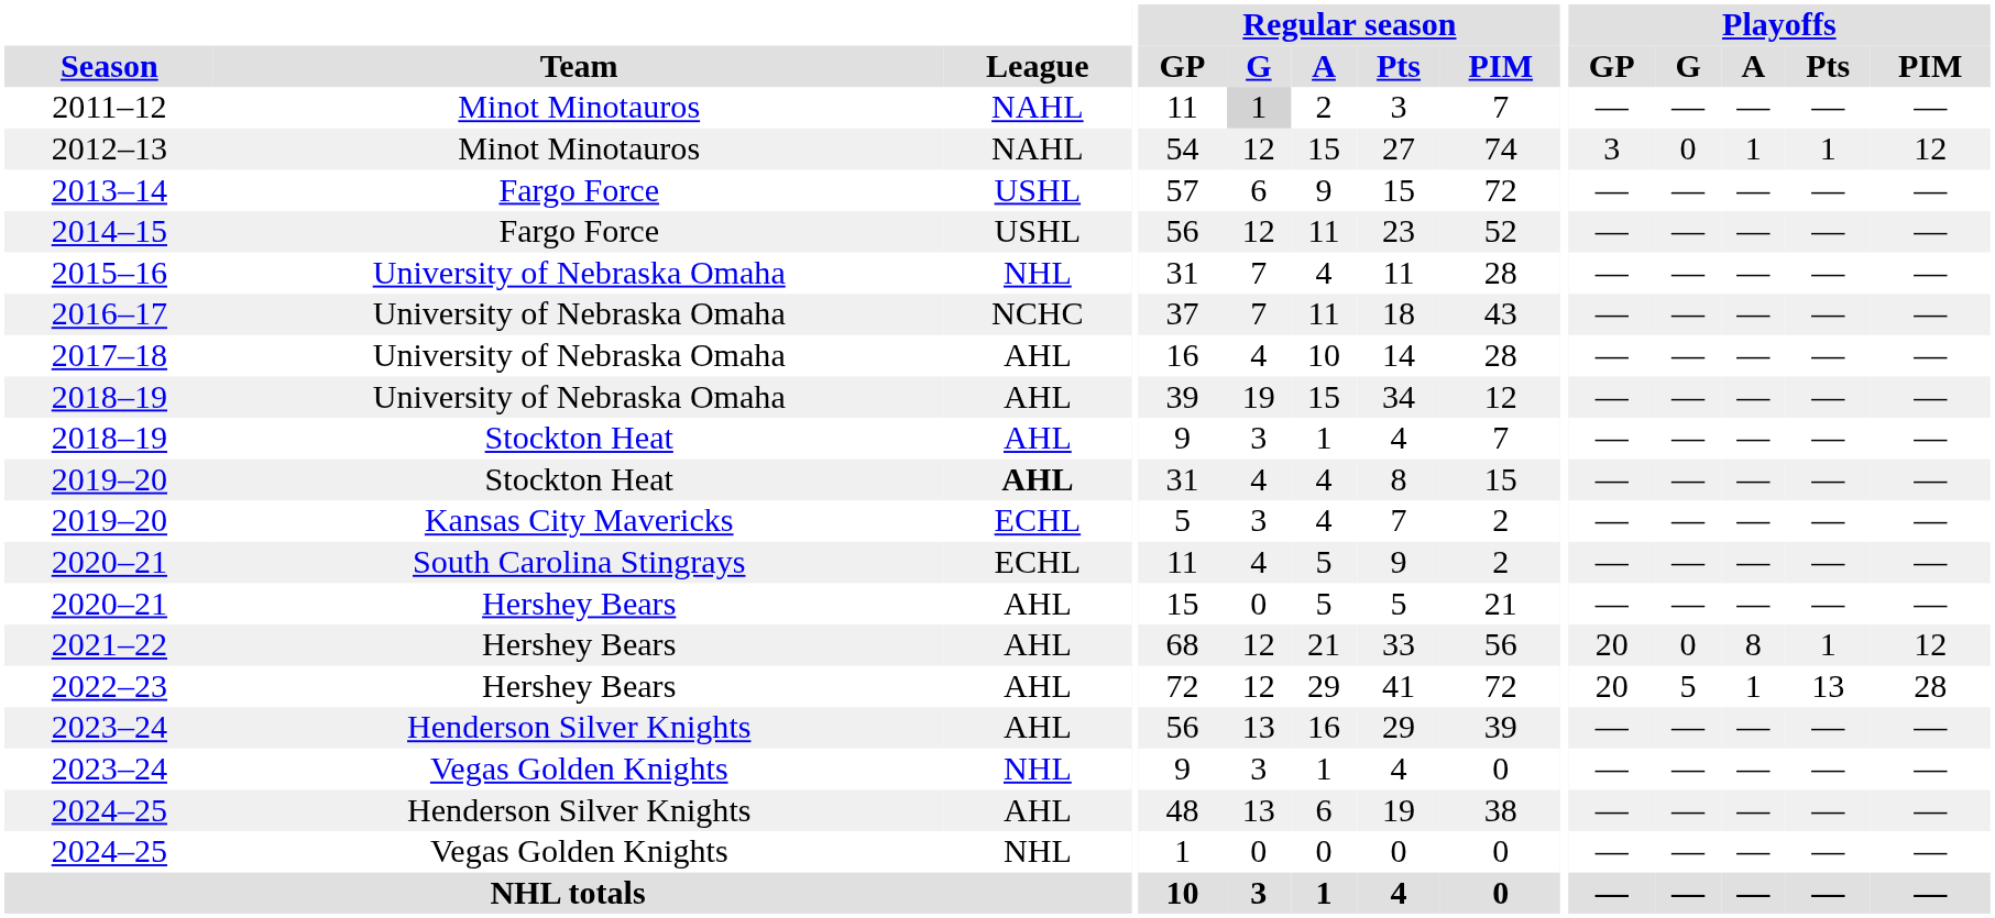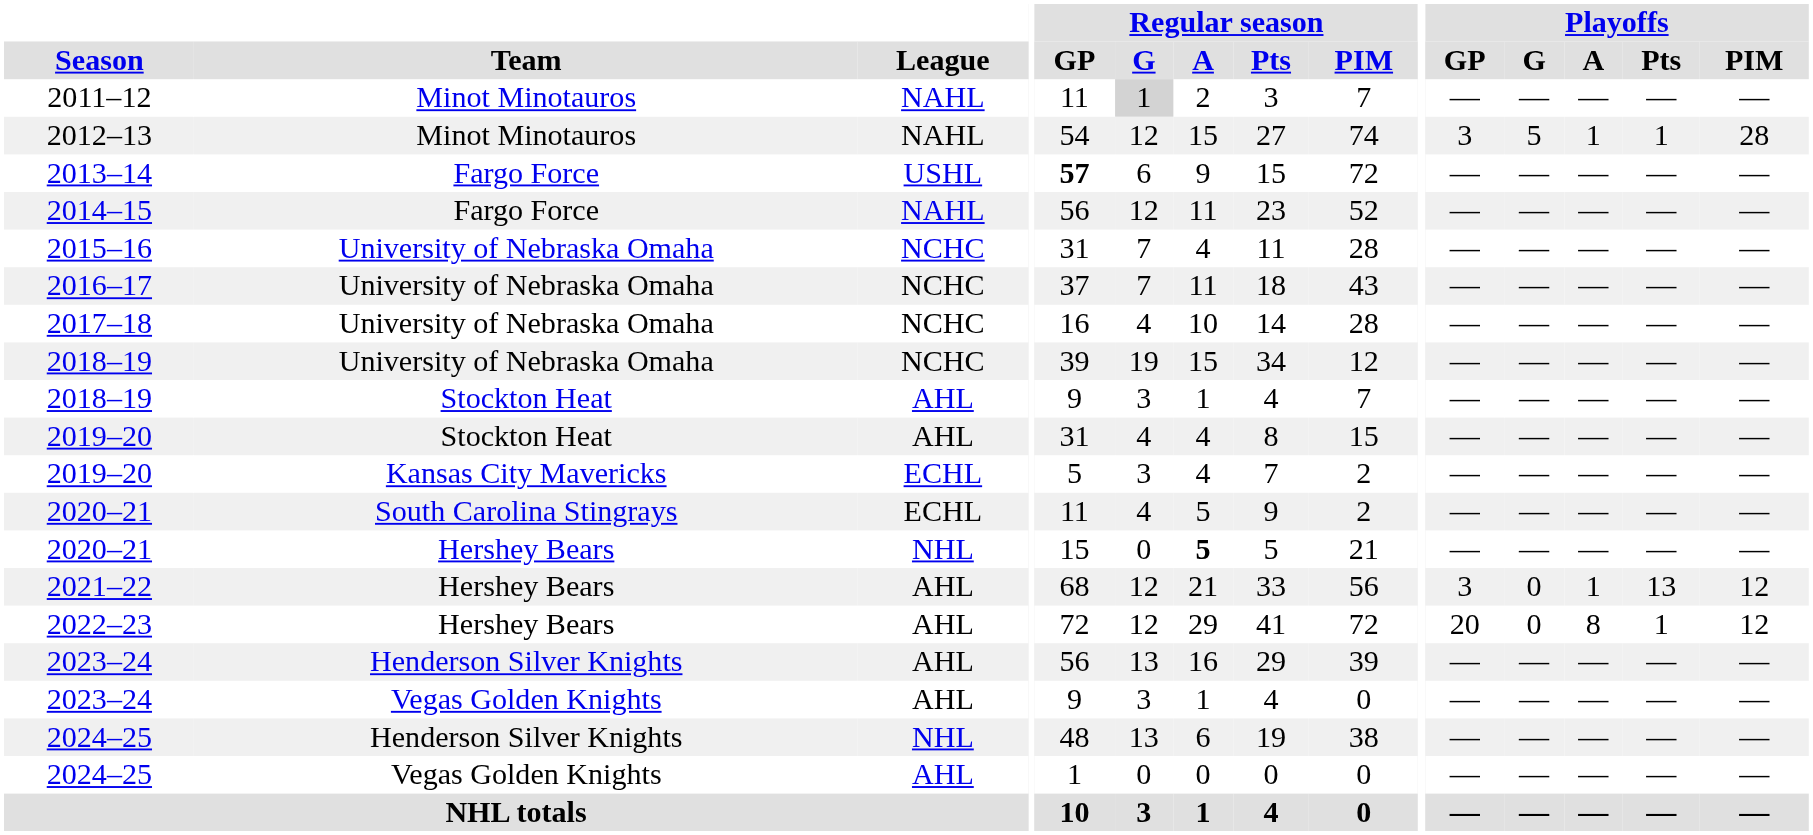2012–13 | Playoffs / G: 0 -> 5
2012–13 | Playoffs / PIM: 12 -> 28
2013–14 | Regular season / GP: normal -> bold
2014–15 | League: USHL -> NAHL
2015–16 | League: NHL -> NCHC
2017–18 | League: AHL -> NCHC
2018–19 / University of Nebraska Omaha | League: AHL -> NCHC
2019–20 / Stockton Heat | League: bold -> normal
2020–21 / Hershey Bears | League: AHL -> NHL
2020–21 / Hershey Bears | Regular season / A: normal -> bold
2021–22 | Playoffs / GP: 20 -> 3
2021–22 | Playoffs / A: 8 -> 1
2021–22 | Playoffs / Pts: 1 -> 13
2022–23 | Playoffs / G: 5 -> 0
2022–23 | Playoffs / A: 1 -> 8
2022–23 | Playoffs / Pts: 13 -> 1
2022–23 | Playoffs / PIM: 28 -> 12
2023–24 / Vegas Golden Knights | League: NHL -> AHL
2024–25 / Henderson Silver Knights | League: AHL -> NHL
2024–25 / Vegas Golden Knights | League: NHL -> AHL
